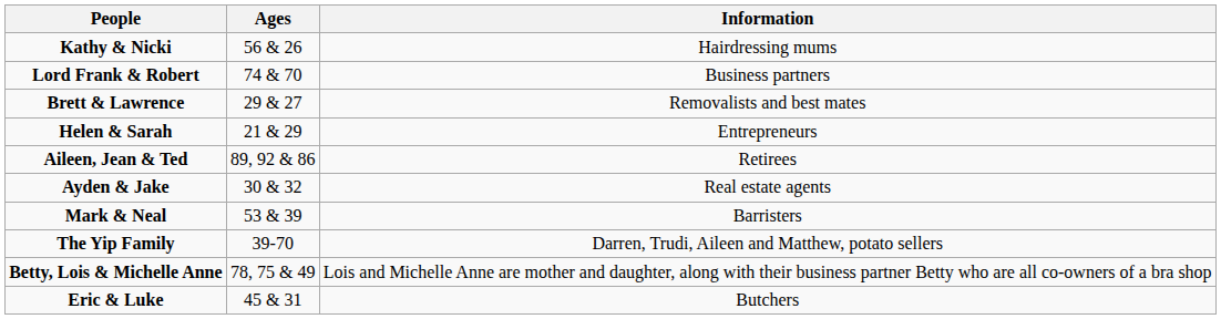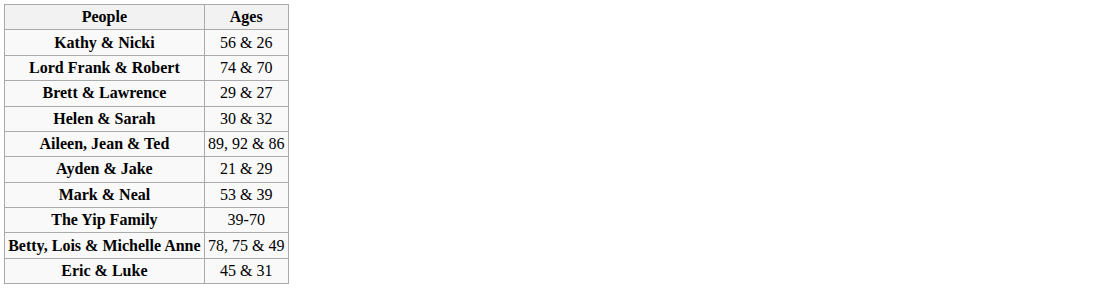- column: Information | Hairdressing mums | Business partners | Removalists and best mates | Entrepreneurs | Retirees | Real estate agents | Barristers | Darren, Trudi, Aileen and Matthew, potato sellers | Lois and Michelle Anne are mother and daughter, along with their business partner Betty who are all co-owners of a bra shop | Butchers
Helen & Sarah | Ages: 21 & 29 -> 30 & 32
Ayden & Jake | Ages: 30 & 32 -> 21 & 29
